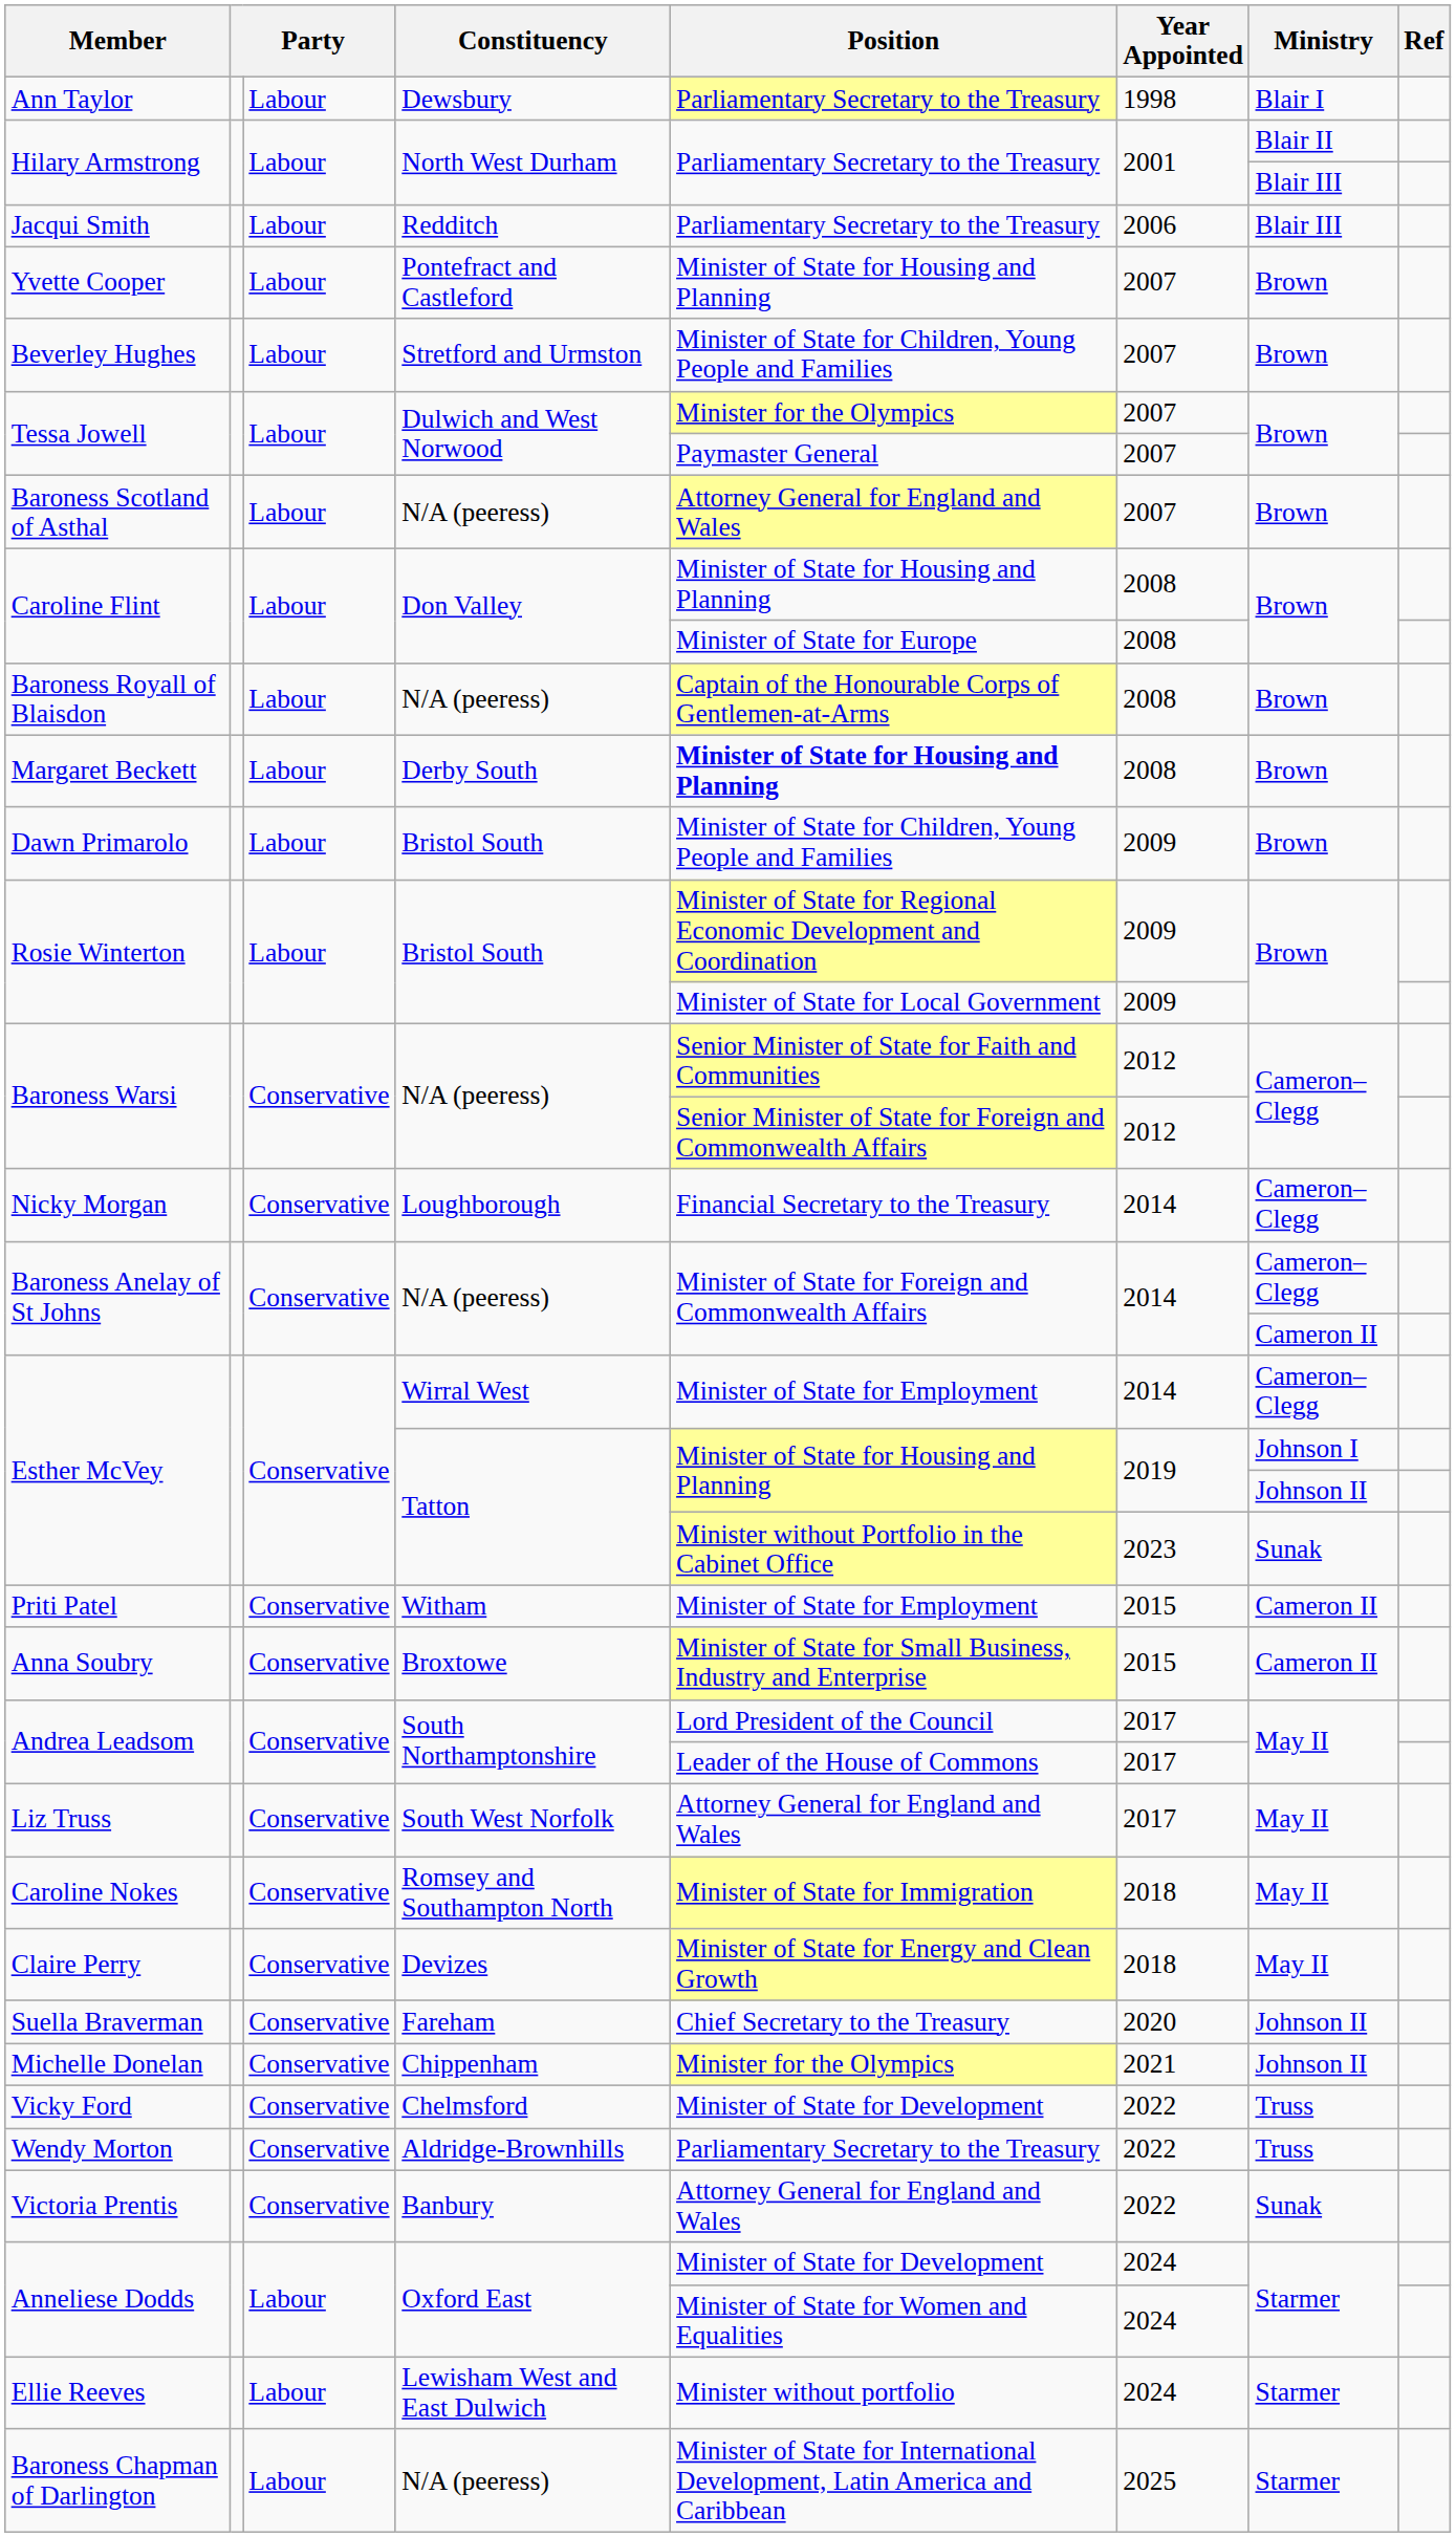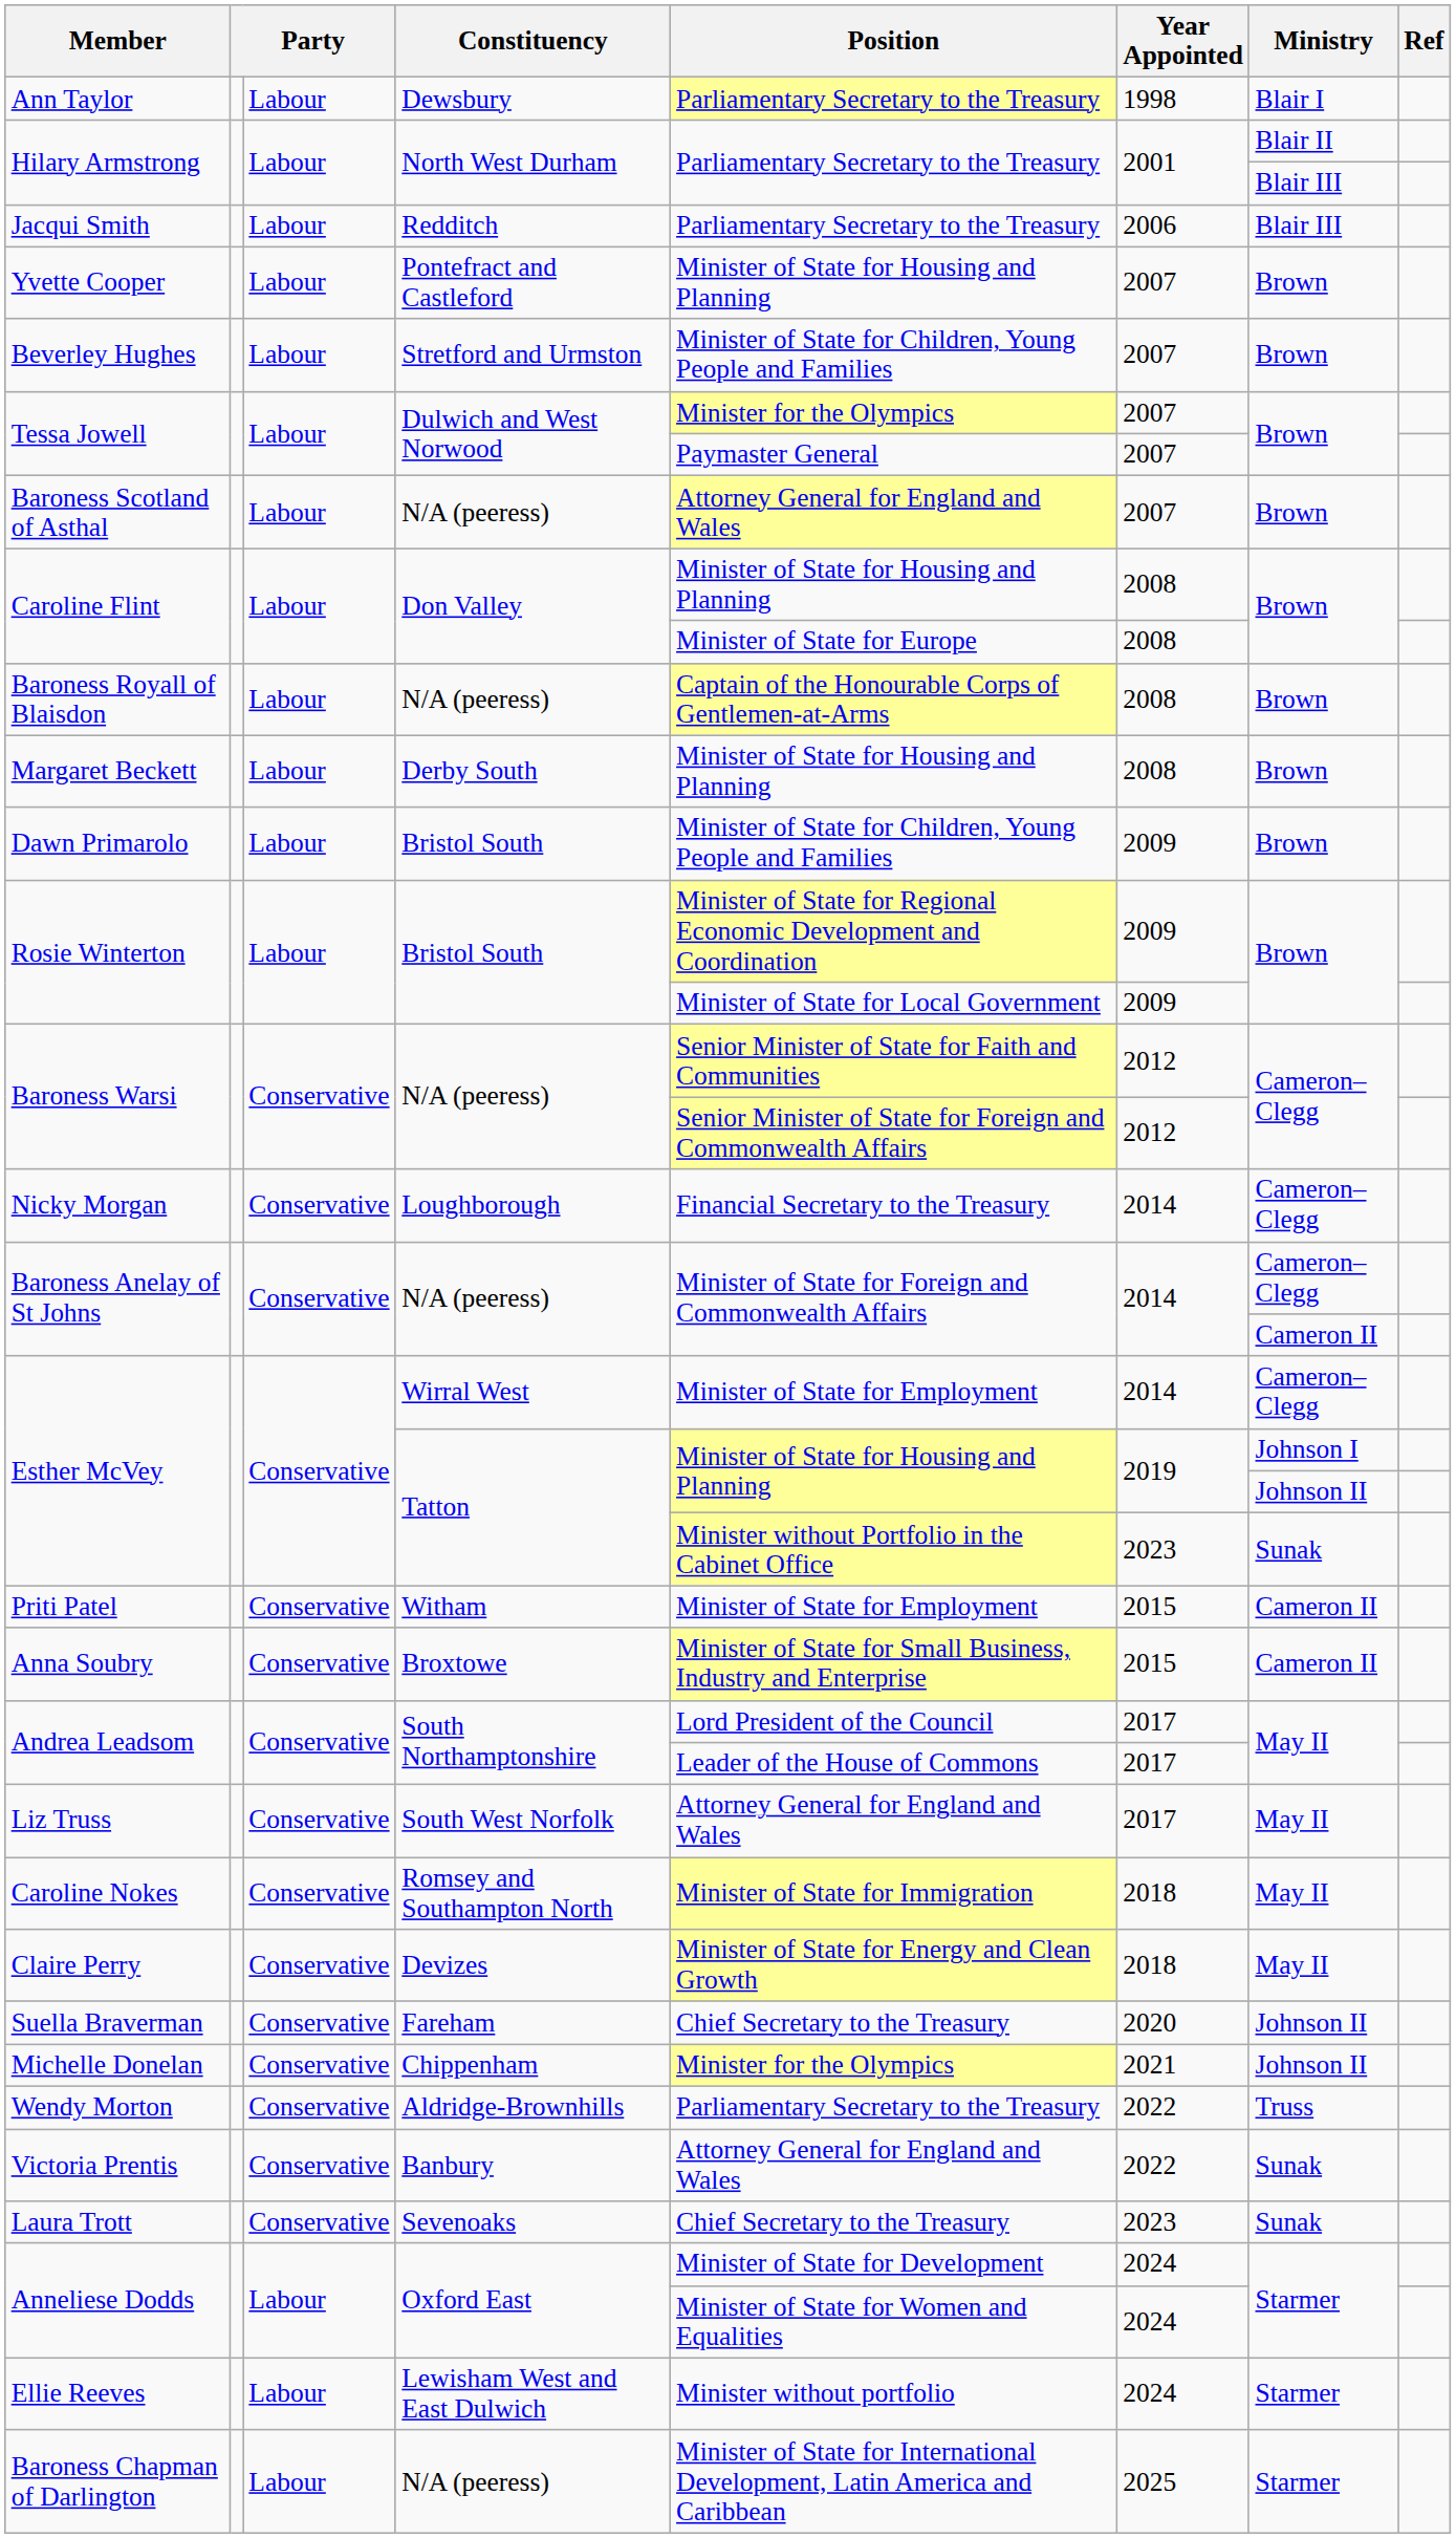Margaret Beckett | Position: bold -> normal
- row: Vicky Ford | Conservative | Chelmsford | Minister of State for Development | 2022 | Truss
+ row: Laura Trott | Conservative | Sevenoaks | Chief Secretary to the Treasury | 2023 | Sunak
